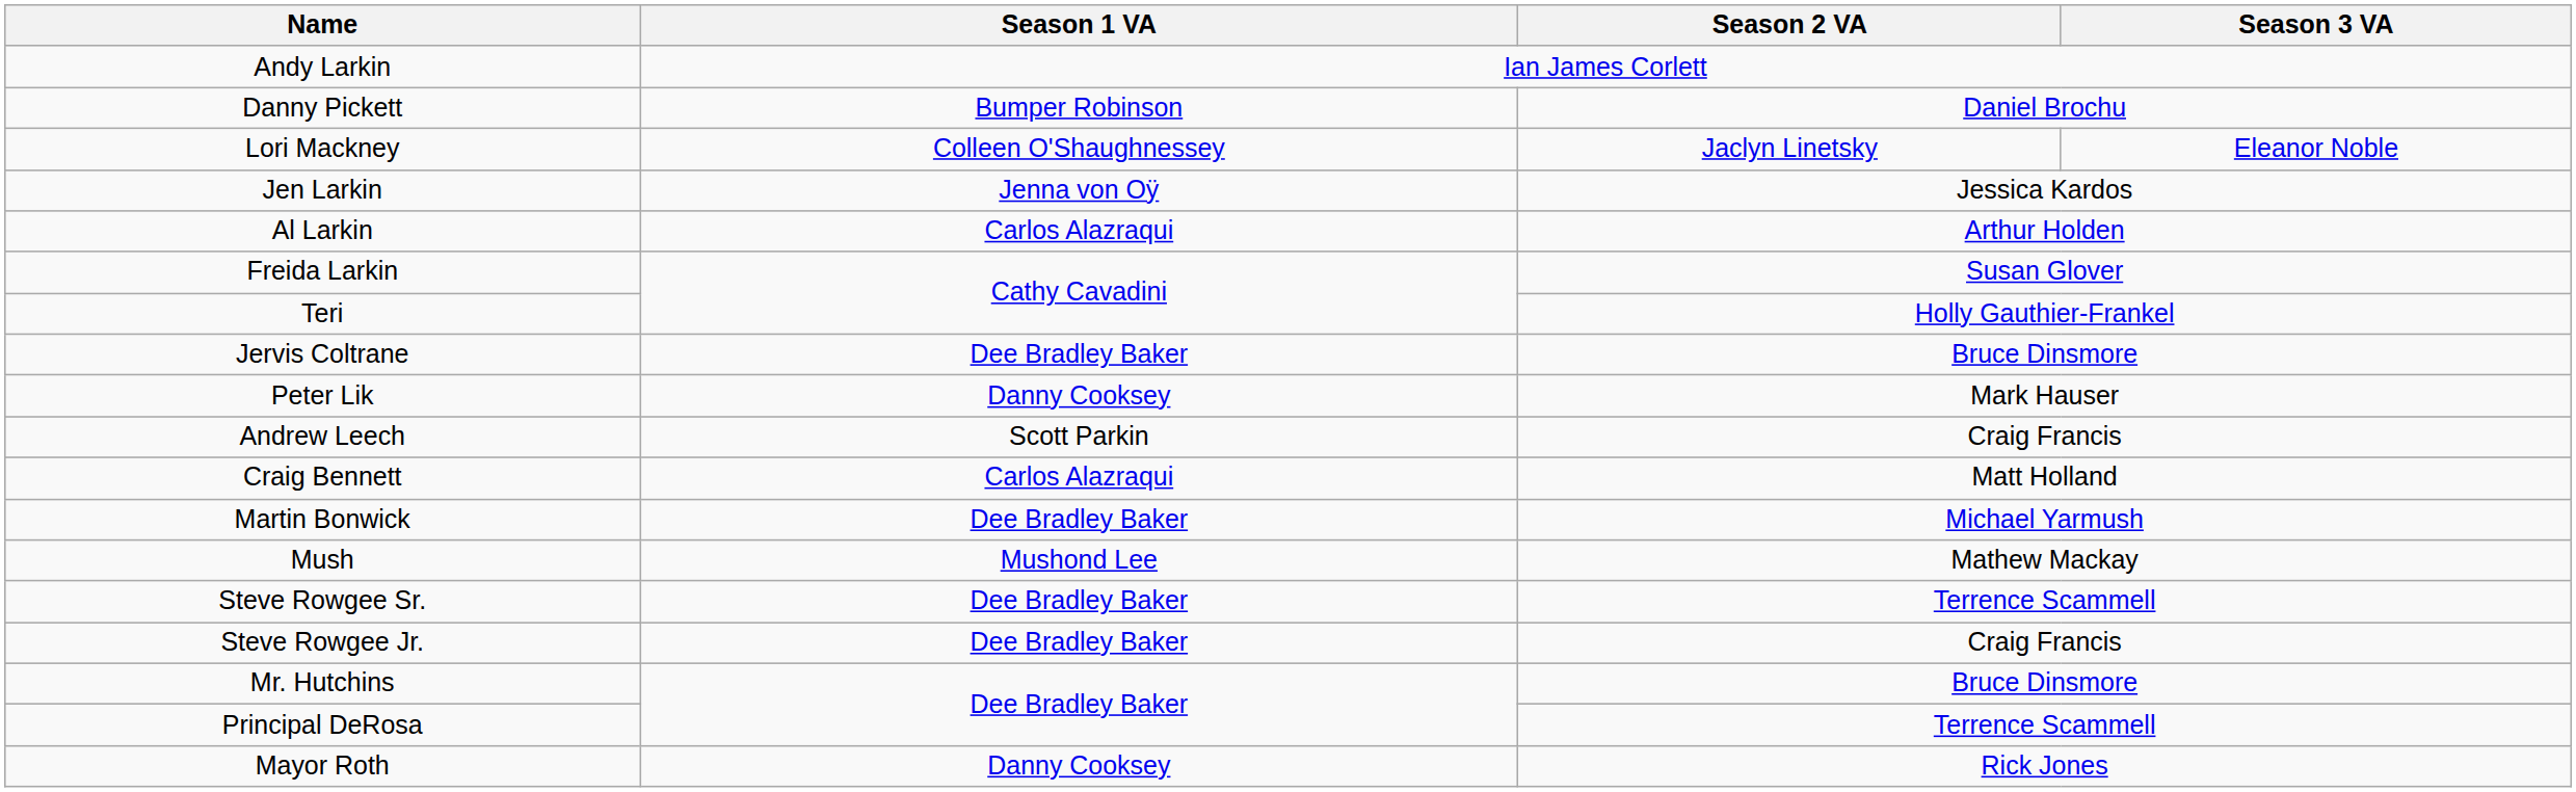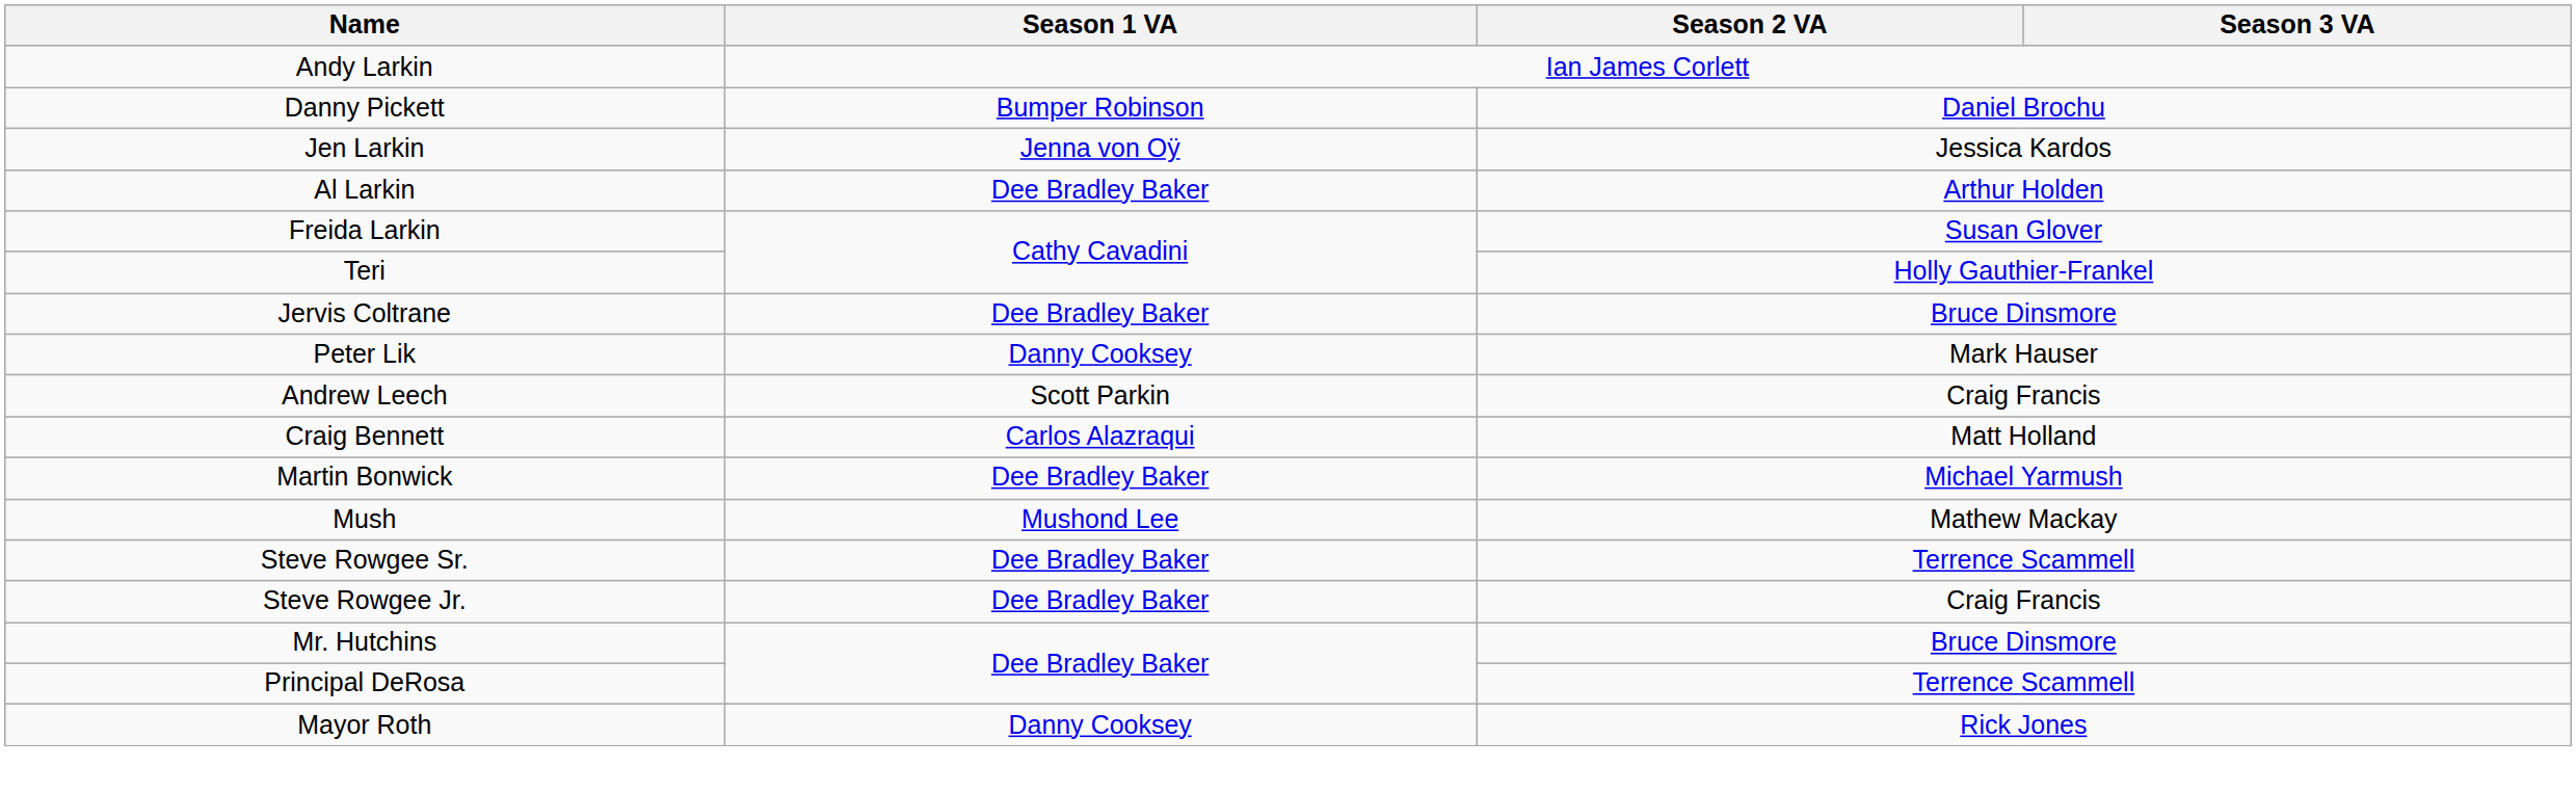- row: Lori Mackney | Colleen O'Shaughnessey | Jaclyn Linetsky | Eleanor Noble
Al Larkin | Season 1 VA: Carlos Alazraqui -> Dee Bradley Baker
